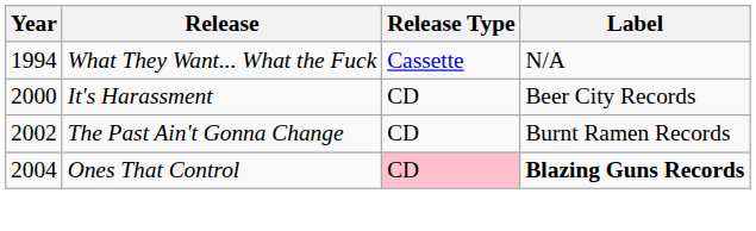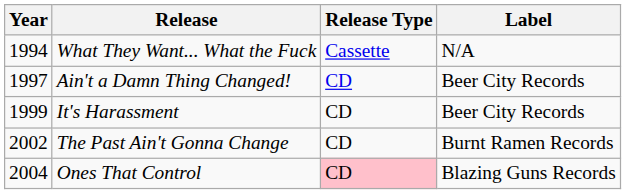+ row: 1997 | Ain't a Damn Thing Changed! | CD | Beer City Records
It's Harassment | Year: 2000 -> 1999
Ones That Control | Label: bold -> normal
